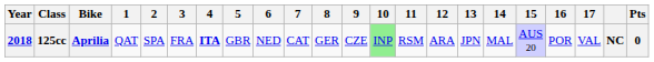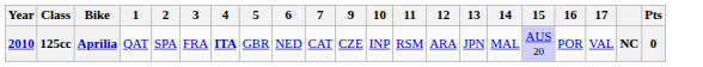- column: 8 | GER
125cc | Year: 2018 -> 2010
125cc | 10: lightgreen background -> no background
